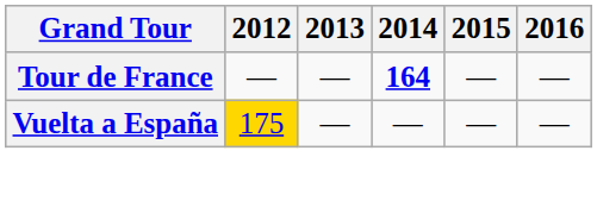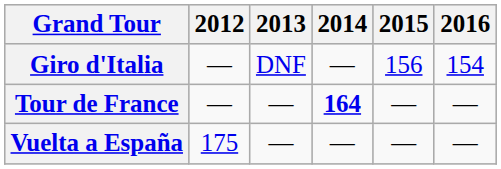+ row: Giro d'Italia | — | DNF | — | 156 | 154
Vuelta a España | 2012: gold background -> no background
